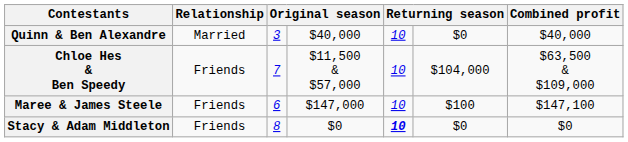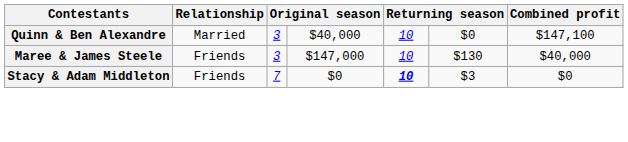Quinn & Ben Alexandre | Combined profit: $40,000 -> $147,100
- row: Chloe Hes & Ben Speedy | Friends | 7 | $11,500 & $57,000 | 10 | $104,000 | $63,500 & $109,000
Maree & James Steele | column 3: 6 -> 3
Maree & James Steele | column 6: $100 -> $130
Maree & James Steele | Combined profit: $147,100 -> $40,000
Stacy & Adam Middleton | column 3: 8 -> 7
Stacy & Adam Middleton | column 6: $0 -> $3
